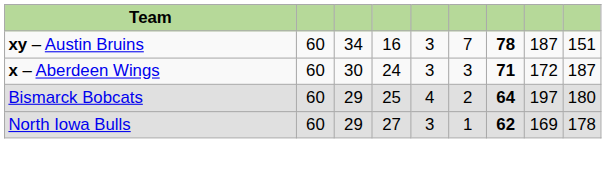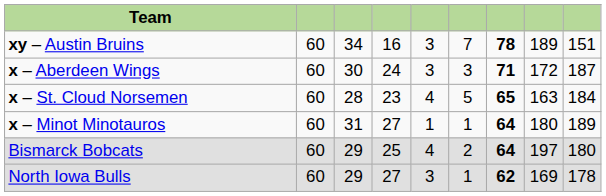xy – Austin Bruins | column 8: 187 -> 189
+ row: x – St. Cloud Norsemen | 60 | 28 | 23 | 4 | 5 | 65 | 163 | 184
+ row: x – Minot Minotauros | 60 | 31 | 27 | 1 | 1 | 64 | 180 | 189
